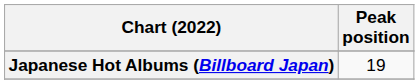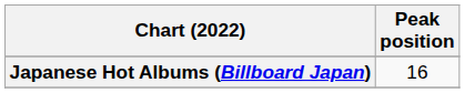Japanese Hot Albums (Billboard Japan) | Peak position: 19 -> 16
